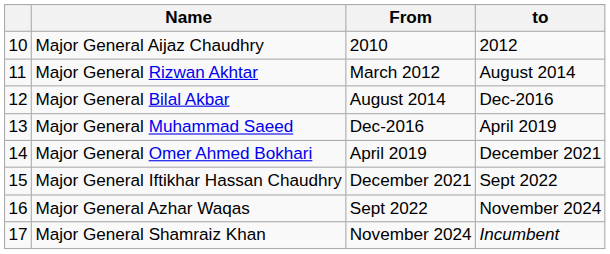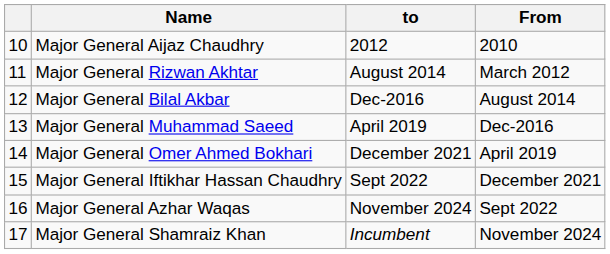columns swapped: From <-> to
